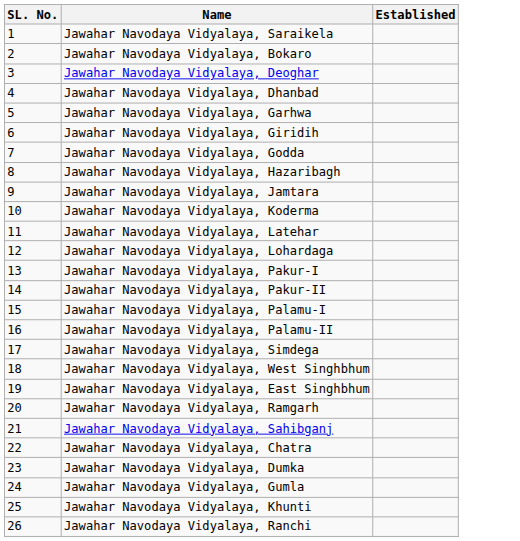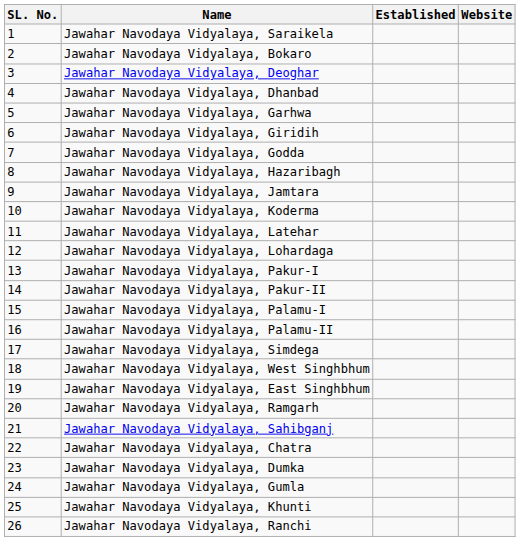+ column: Website
